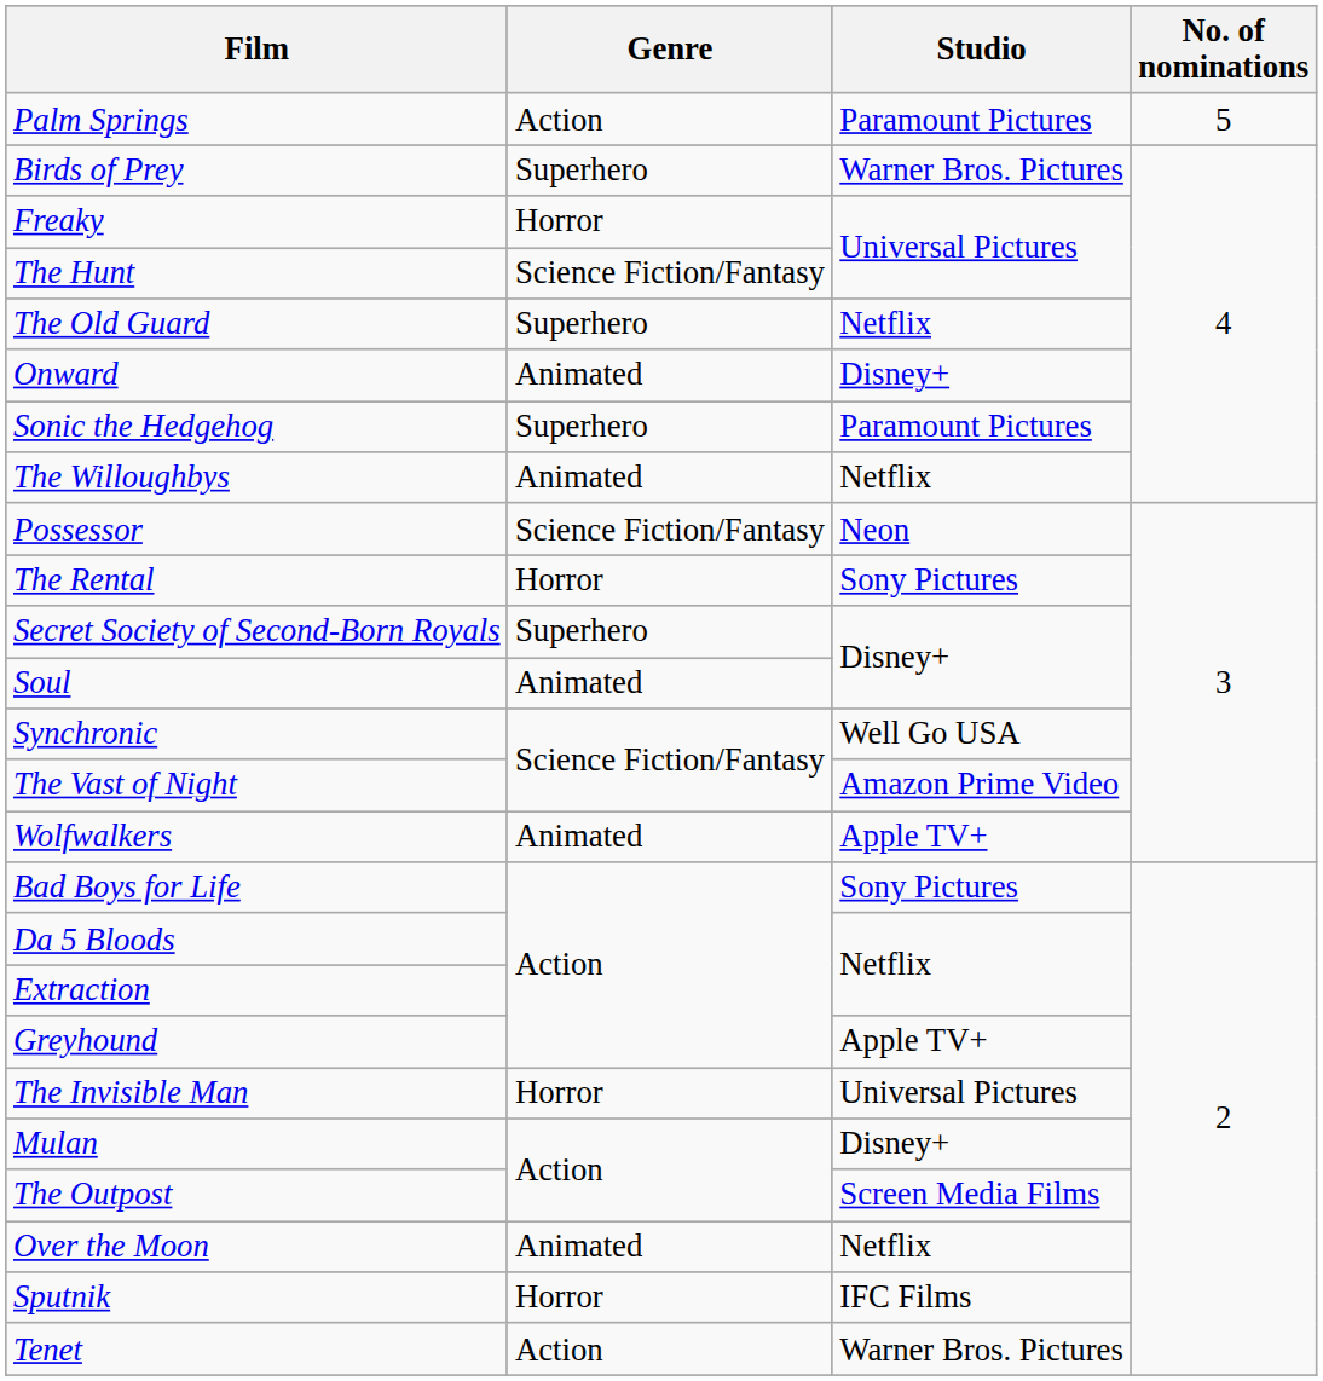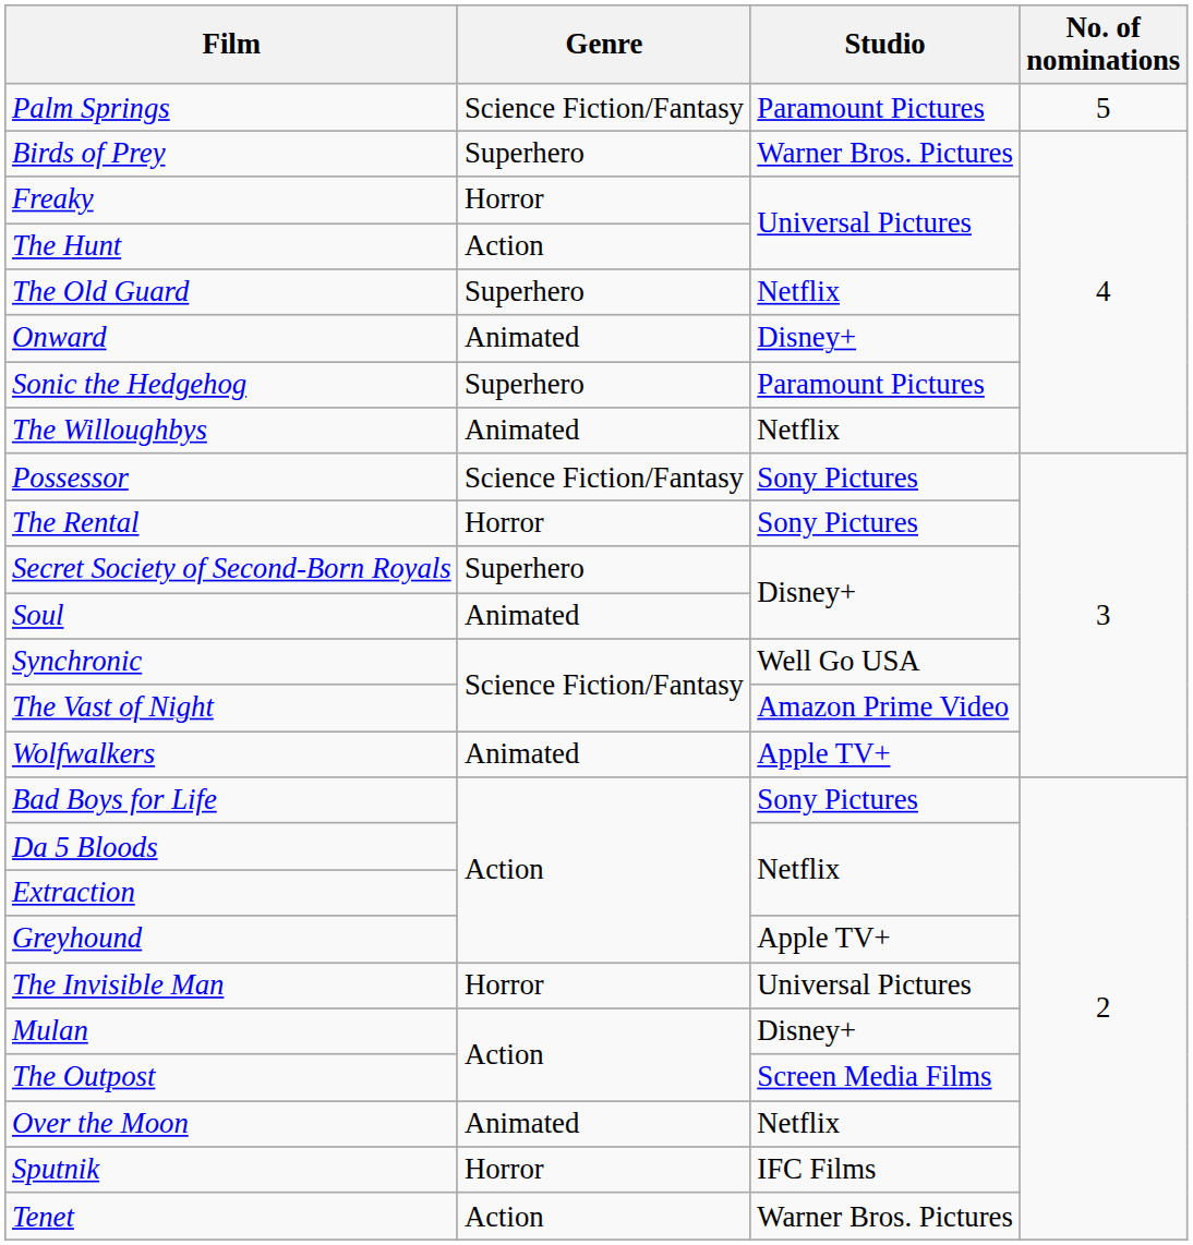Palm Springs | Genre: Action -> Science Fiction/Fantasy
The Hunt | Genre: Science Fiction/Fantasy -> Action
Possessor | Studio: Neon -> Sony Pictures
